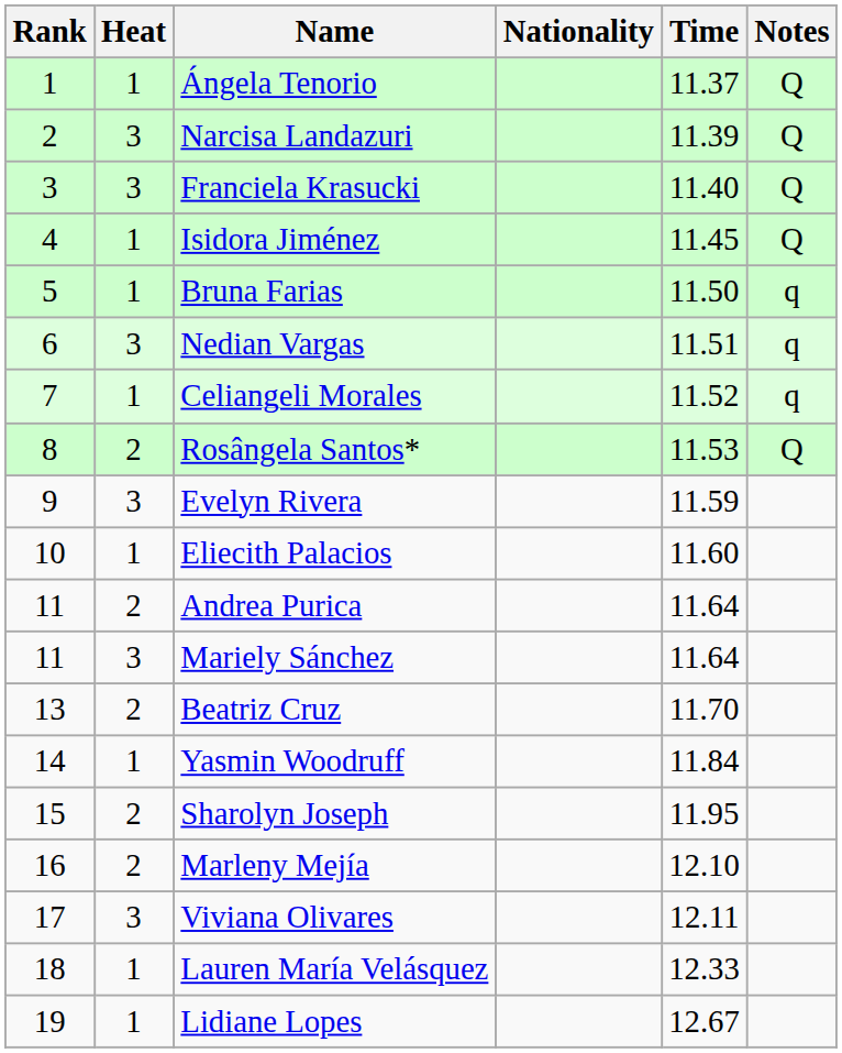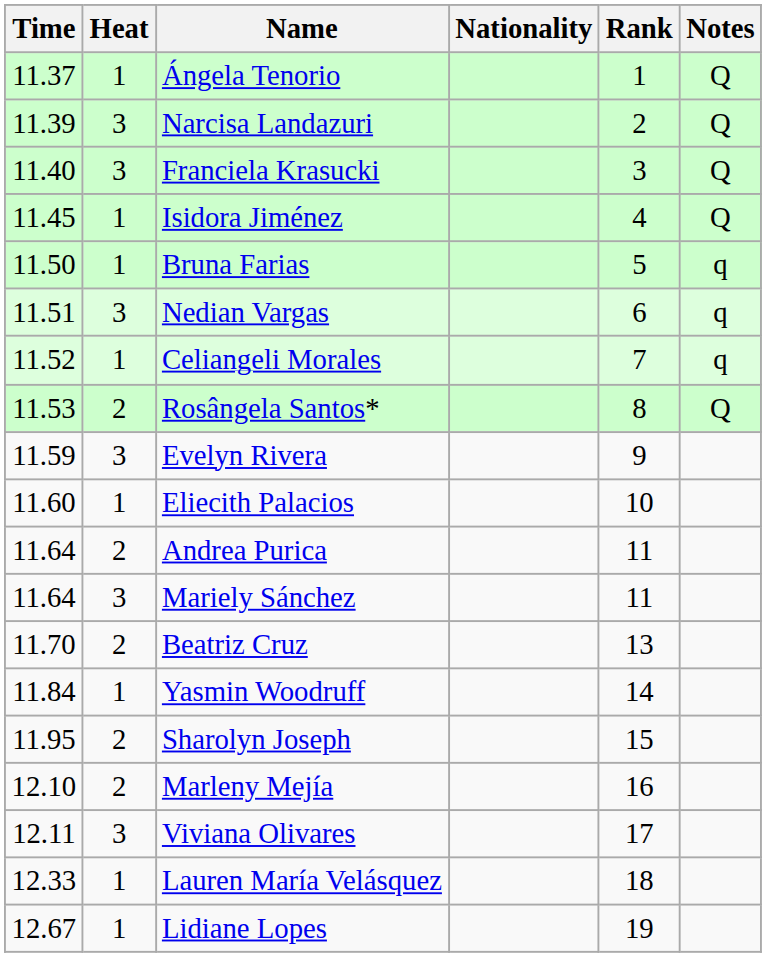columns swapped: Rank <-> Time
